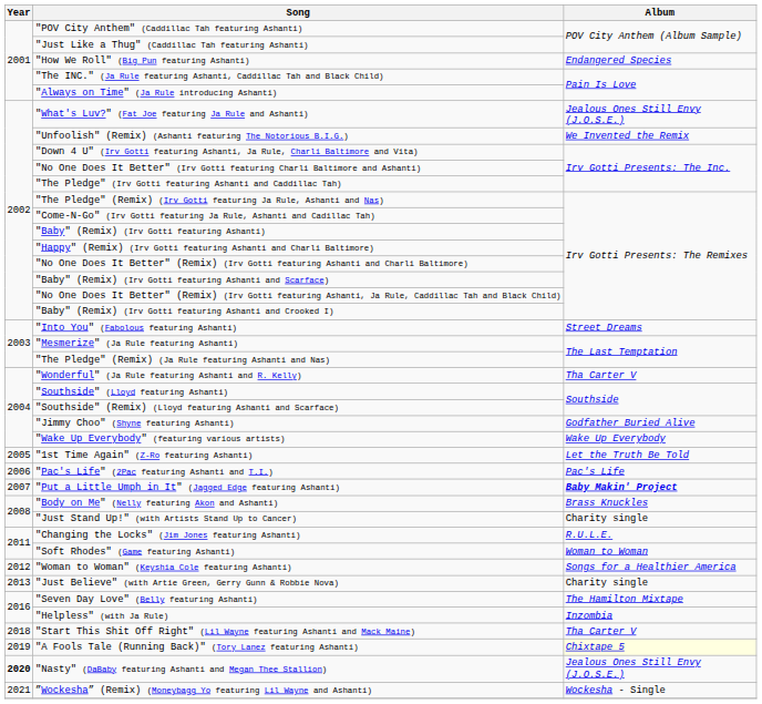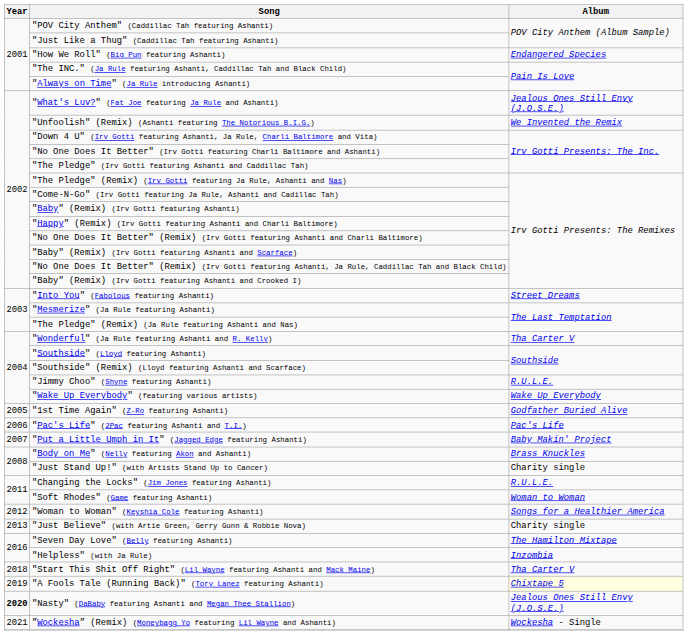"Jimmy Choo" (Shyne featuring Ashanti) | Album: Godfather Buried Alive -> R.U.L.E.
"1st Time Again" (Z-Ro featuring Ashanti) | Album: Let the Truth Be Told -> Godfather Buried Alive
"Put a Little Umph in It" (Jagged Edge featuring Ashanti) | Album: bold -> normal
